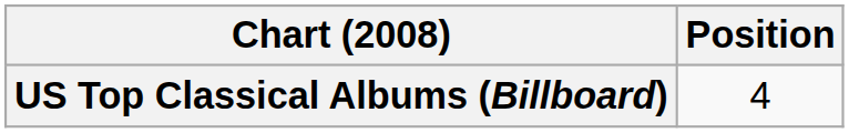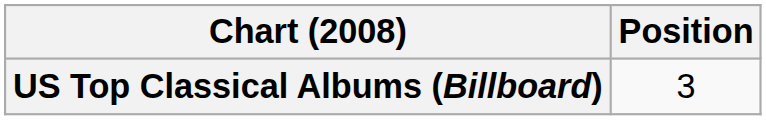US Top Classical Albums (Billboard) | Position: 4 -> 3
